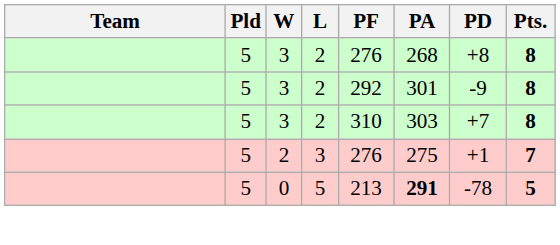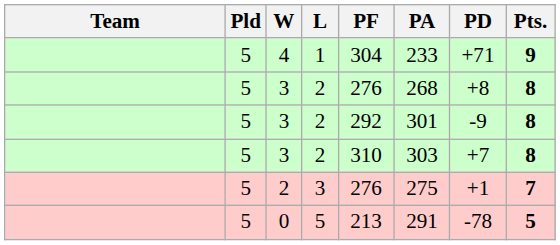+ row: 5 | 4 | 1 | 304 | 233 | +71 | 9
0 | PA: bold -> normal
